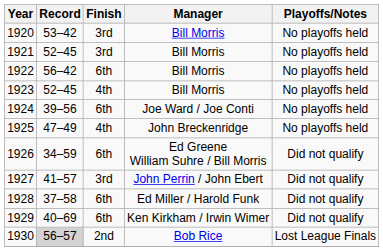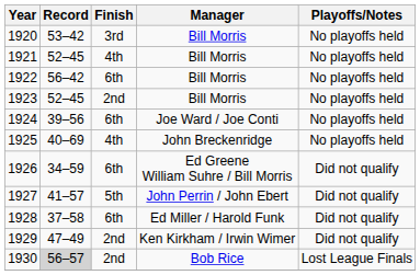1921 | Finish: 3rd -> 4th
1923 | Finish: 4th -> 2nd
1925 | Record: 47–49 -> 40–69
1927 | Finish: 3rd -> 5th
1929 | Record: 40–69 -> 47–49
1929 | Finish: 6th -> 2nd
